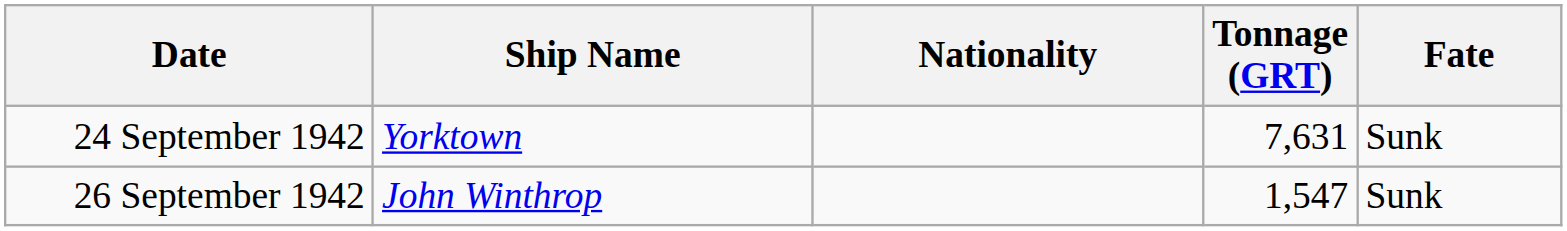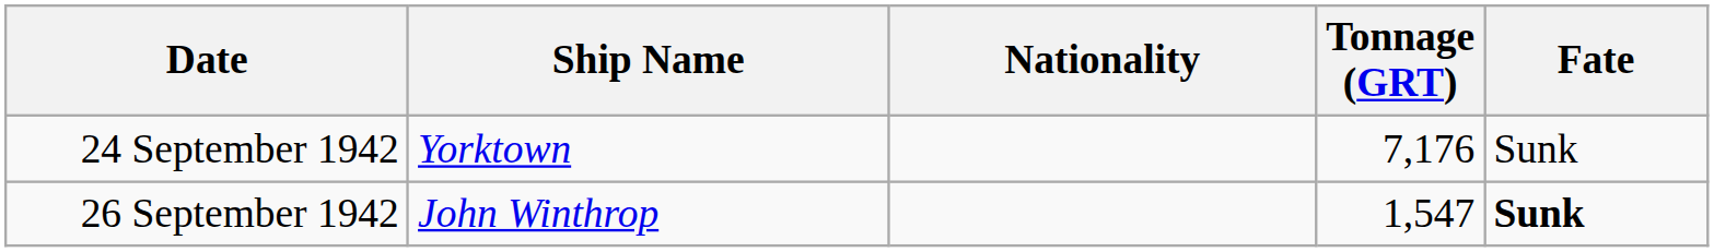24 September 1942 | Tonnage (GRT): 7,631 -> 7,176
26 September 1942 | Fate: normal -> bold
